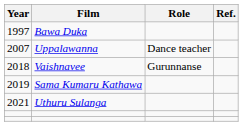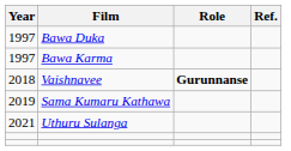+ row: 1997 | Bawa Karma
- row: 2007 | Uppalawanna | Dance teacher
Vaishnavee | Role: normal -> bold
